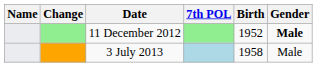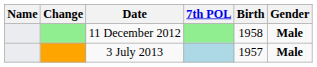11 December 2012 | Birth: 1952 -> 1958
3 July 2013 | Birth: 1958 -> 1957
3 July 2013 | Gender: normal -> bold
